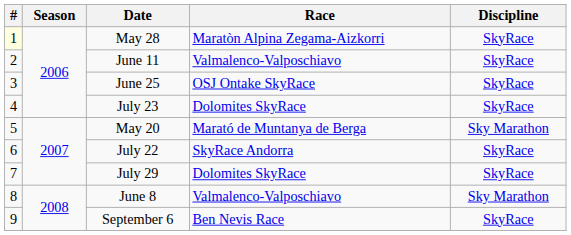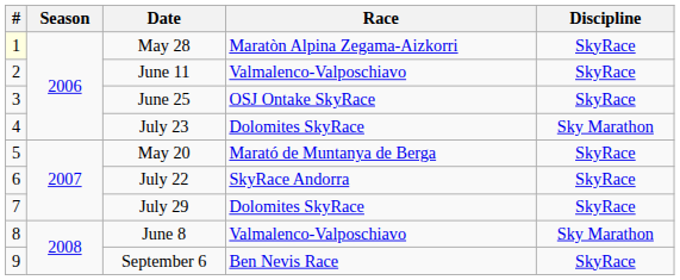July 23 | Discipline: SkyRace -> Sky Marathon
May 20 | Discipline: Sky Marathon -> SkyRace
